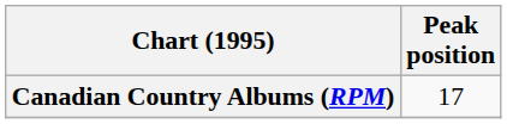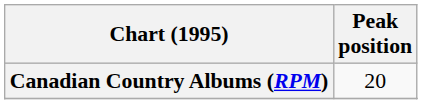Canadian Country Albums (RPM) | Peak position: 17 -> 20
